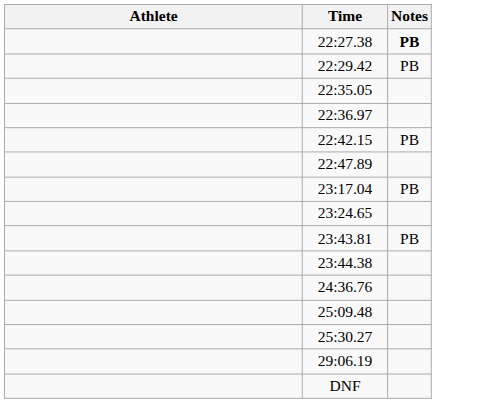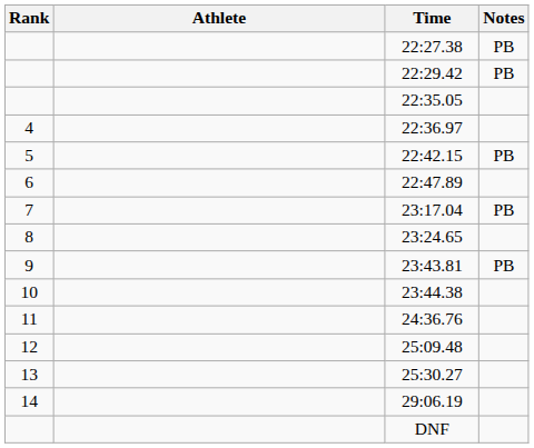+ column: Rank | 4 | 5 | 6 | 7 | 8 | 9 | 10 | 11 | 12 | 13 | 14
22:27.38 | Notes: bold -> normal
